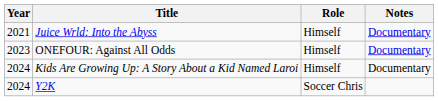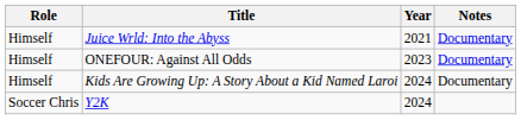columns swapped: Year <-> Role
